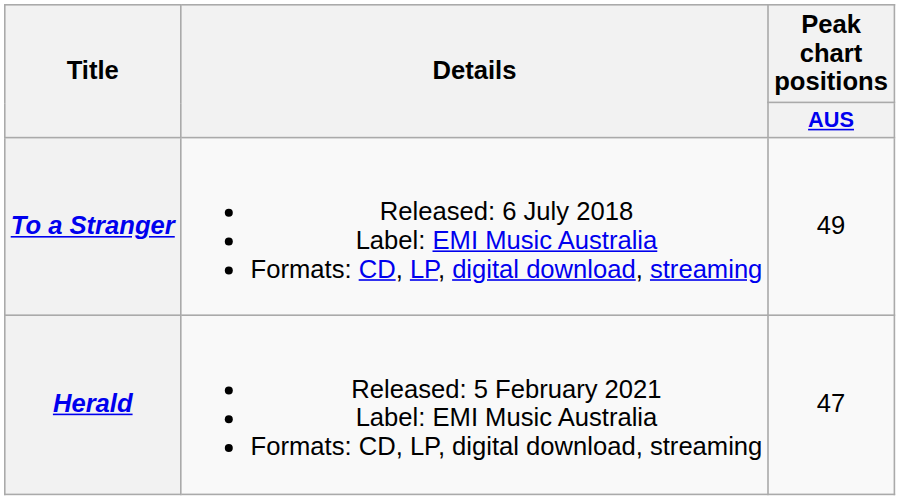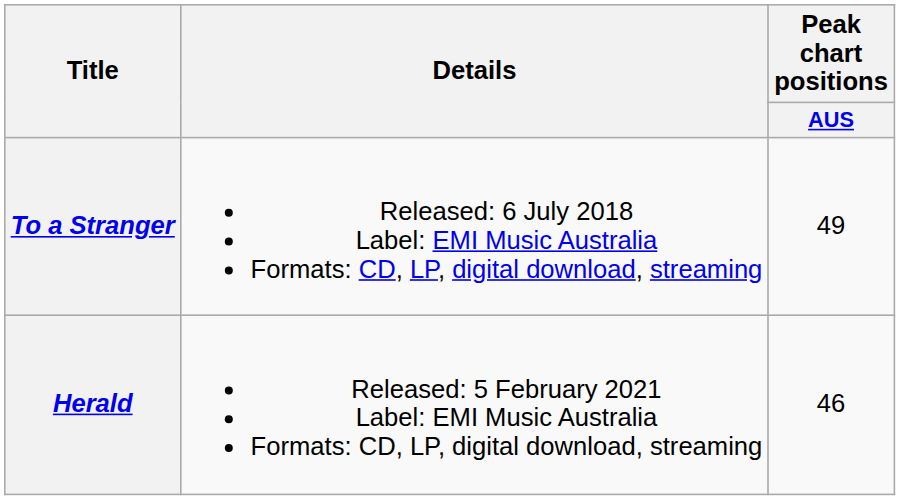Herald | Peak chart positions / AUS: 47 -> 46
